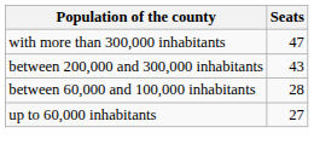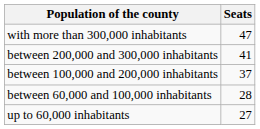between 200,000 and 300,000 inhabitants | Seats: 43 -> 41
+ row: between 100,000 and 200,000 inhabitants | 37
